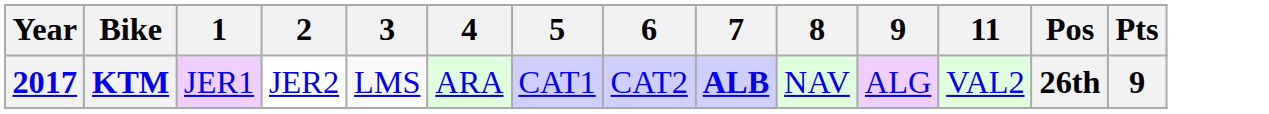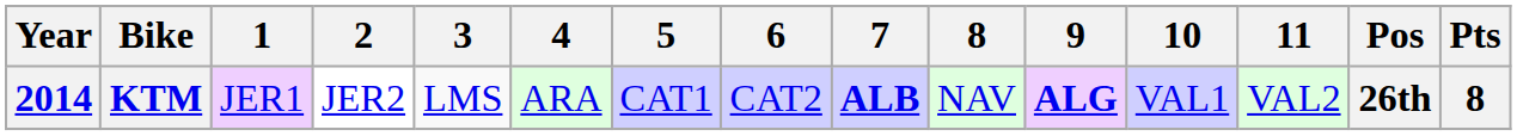+ column: 10 | VAL1
KTM | Year: 2017 -> 2014
KTM | 9: normal -> bold
KTM | Pts: 9 -> 8
